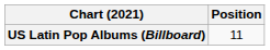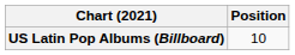US Latin Pop Albums (Billboard) | Position: 11 -> 10
